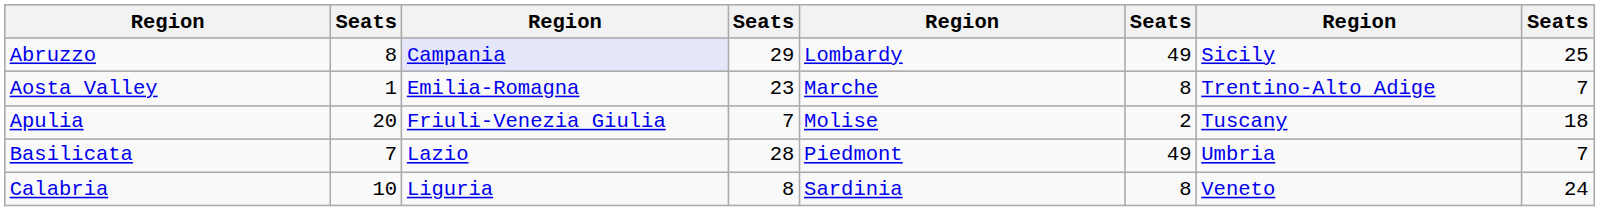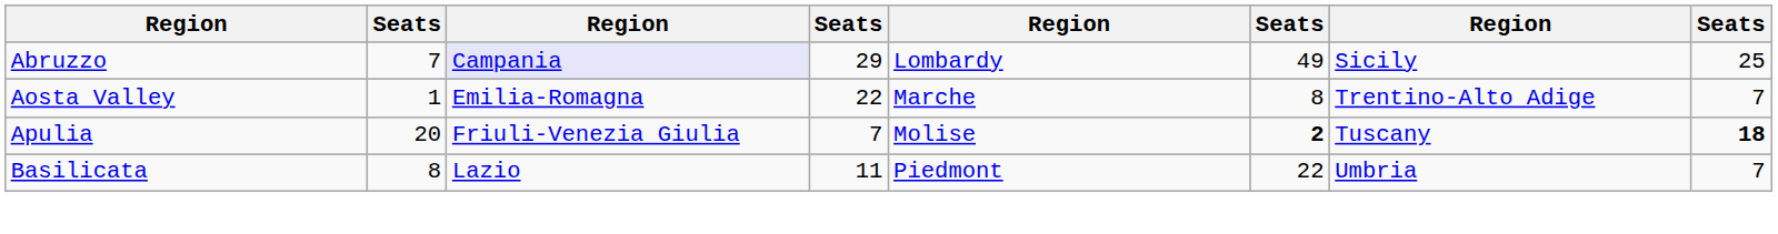Abruzzo | column 2: 8 -> 7
Aosta Valley | column 4: 23 -> 22
Apulia | column 6: normal -> bold
Apulia | column 8: normal -> bold
Basilicata | column 2: 7 -> 8
Basilicata | column 4: 28 -> 11
Basilicata | column 6: 49 -> 22
- row: Calabria | 10 | Liguria | 8 | Sardinia | 8 | Veneto | 24
